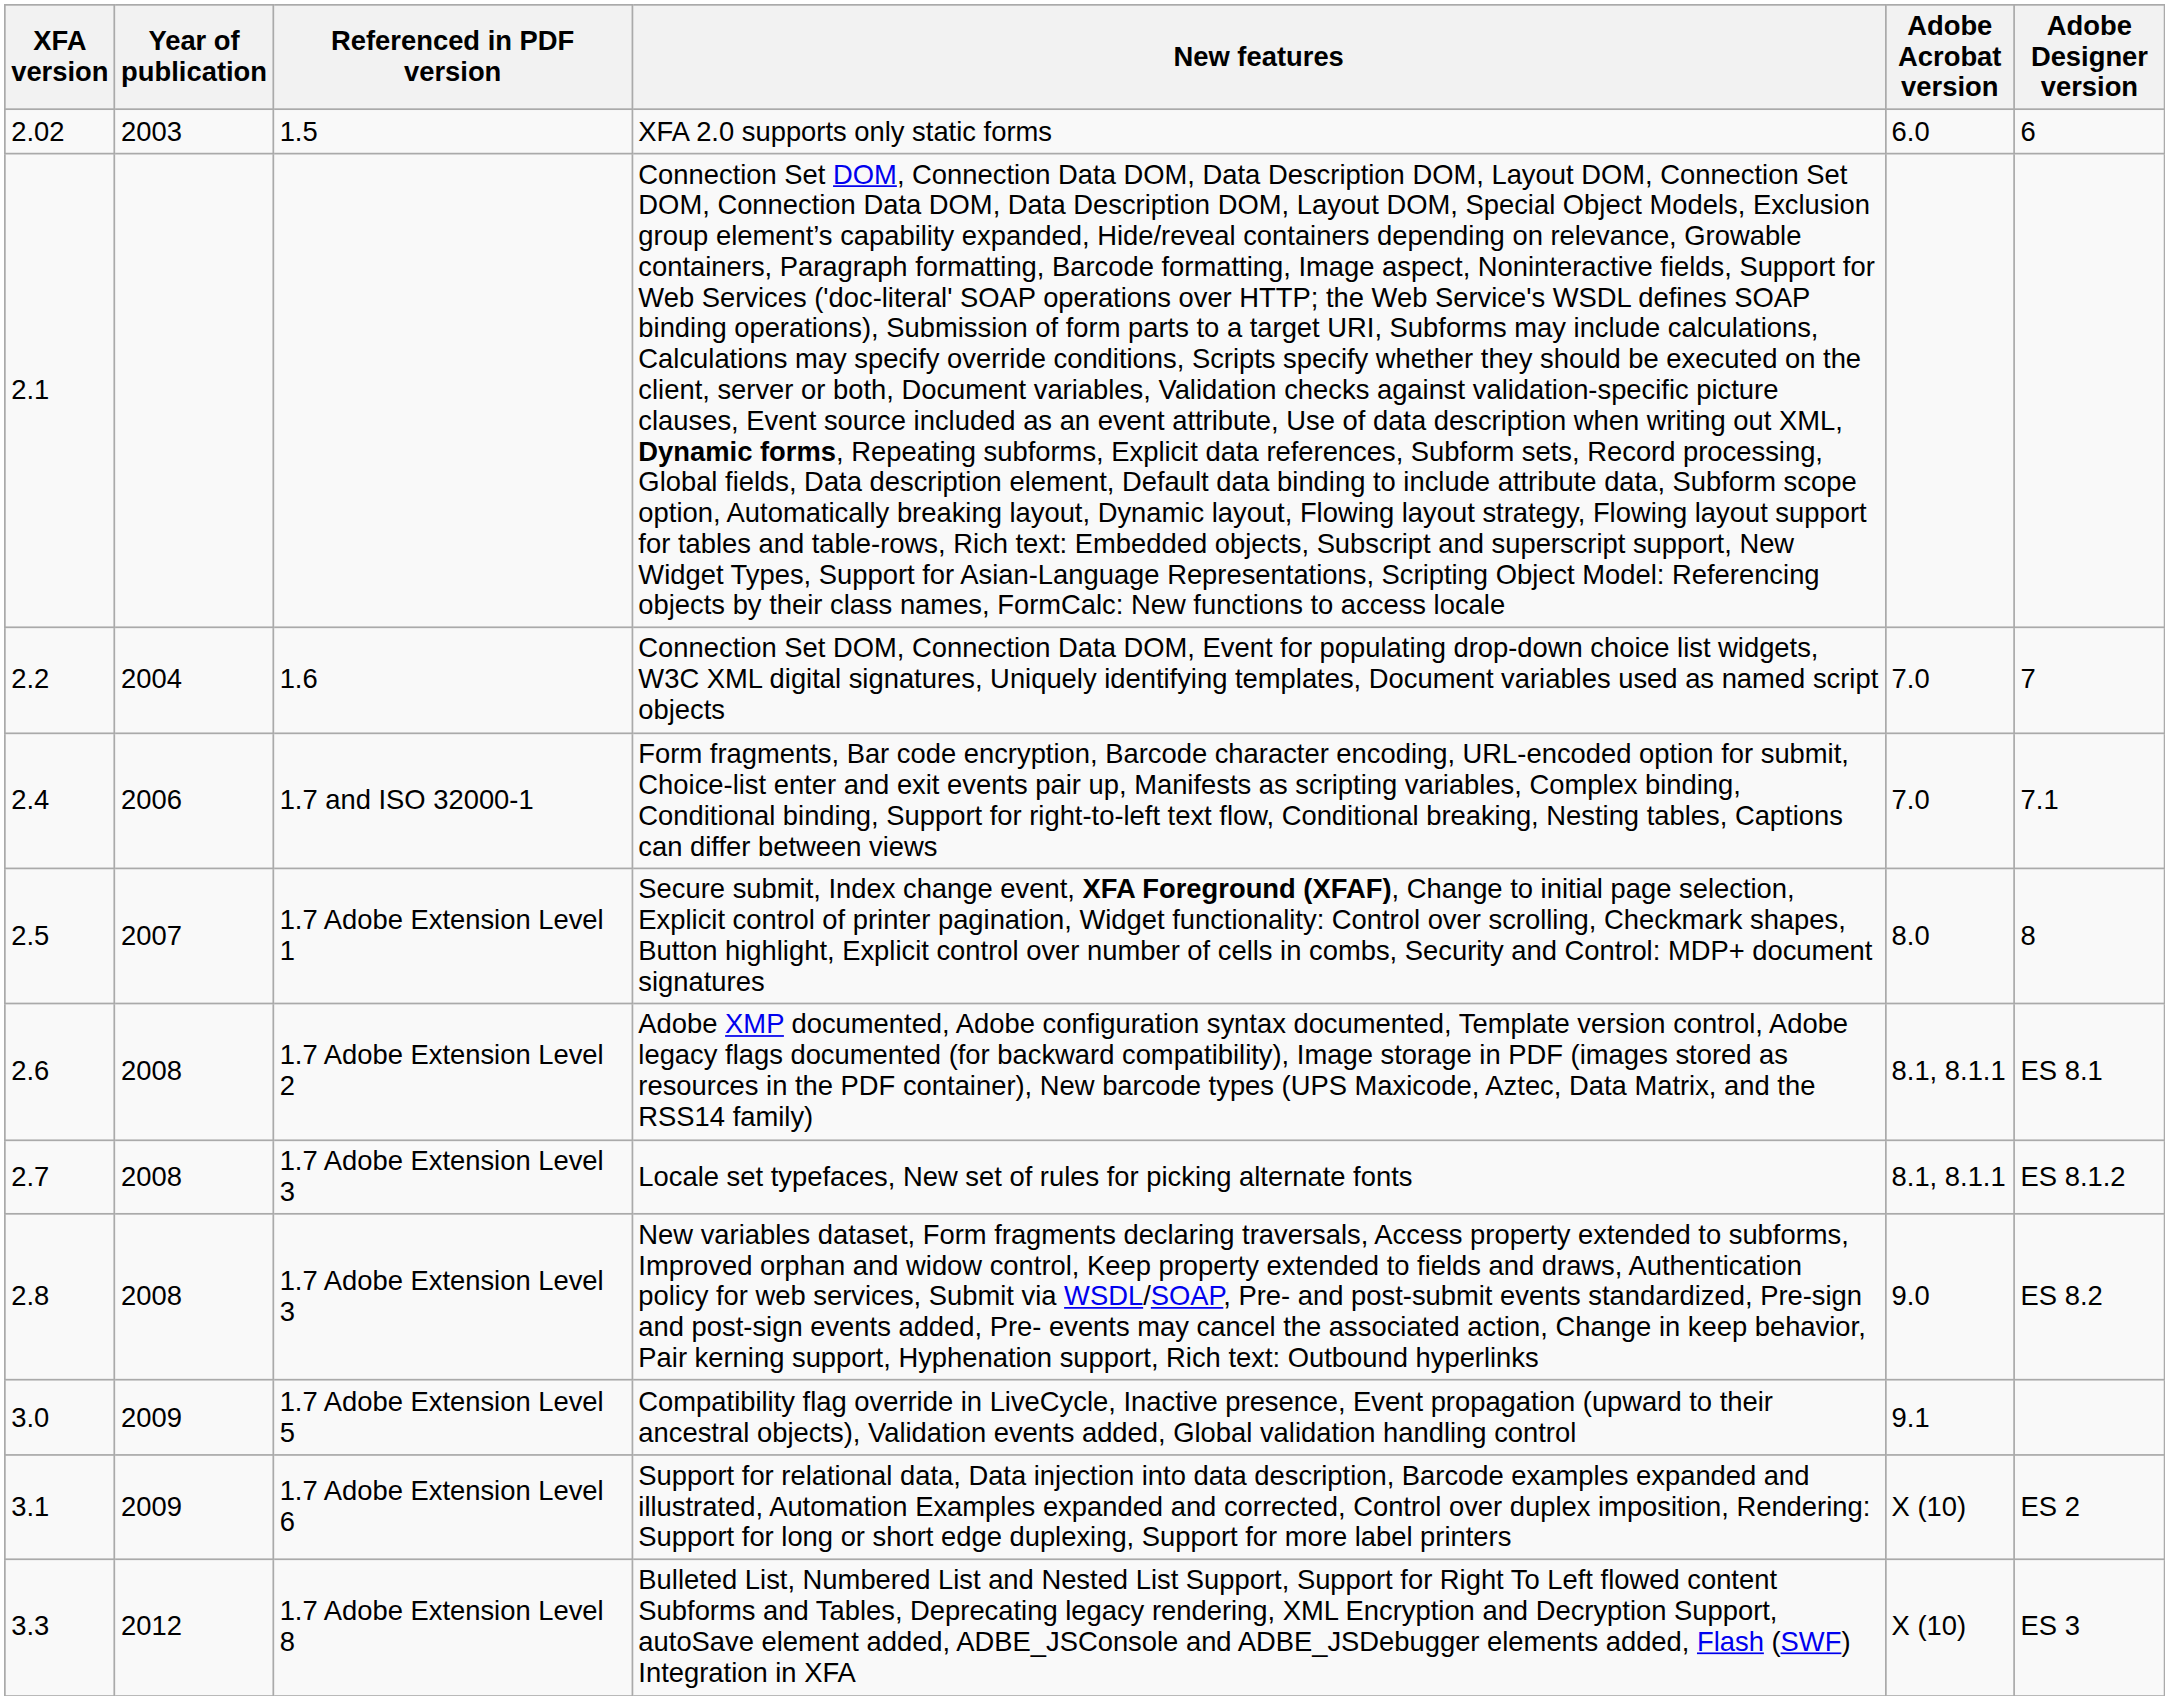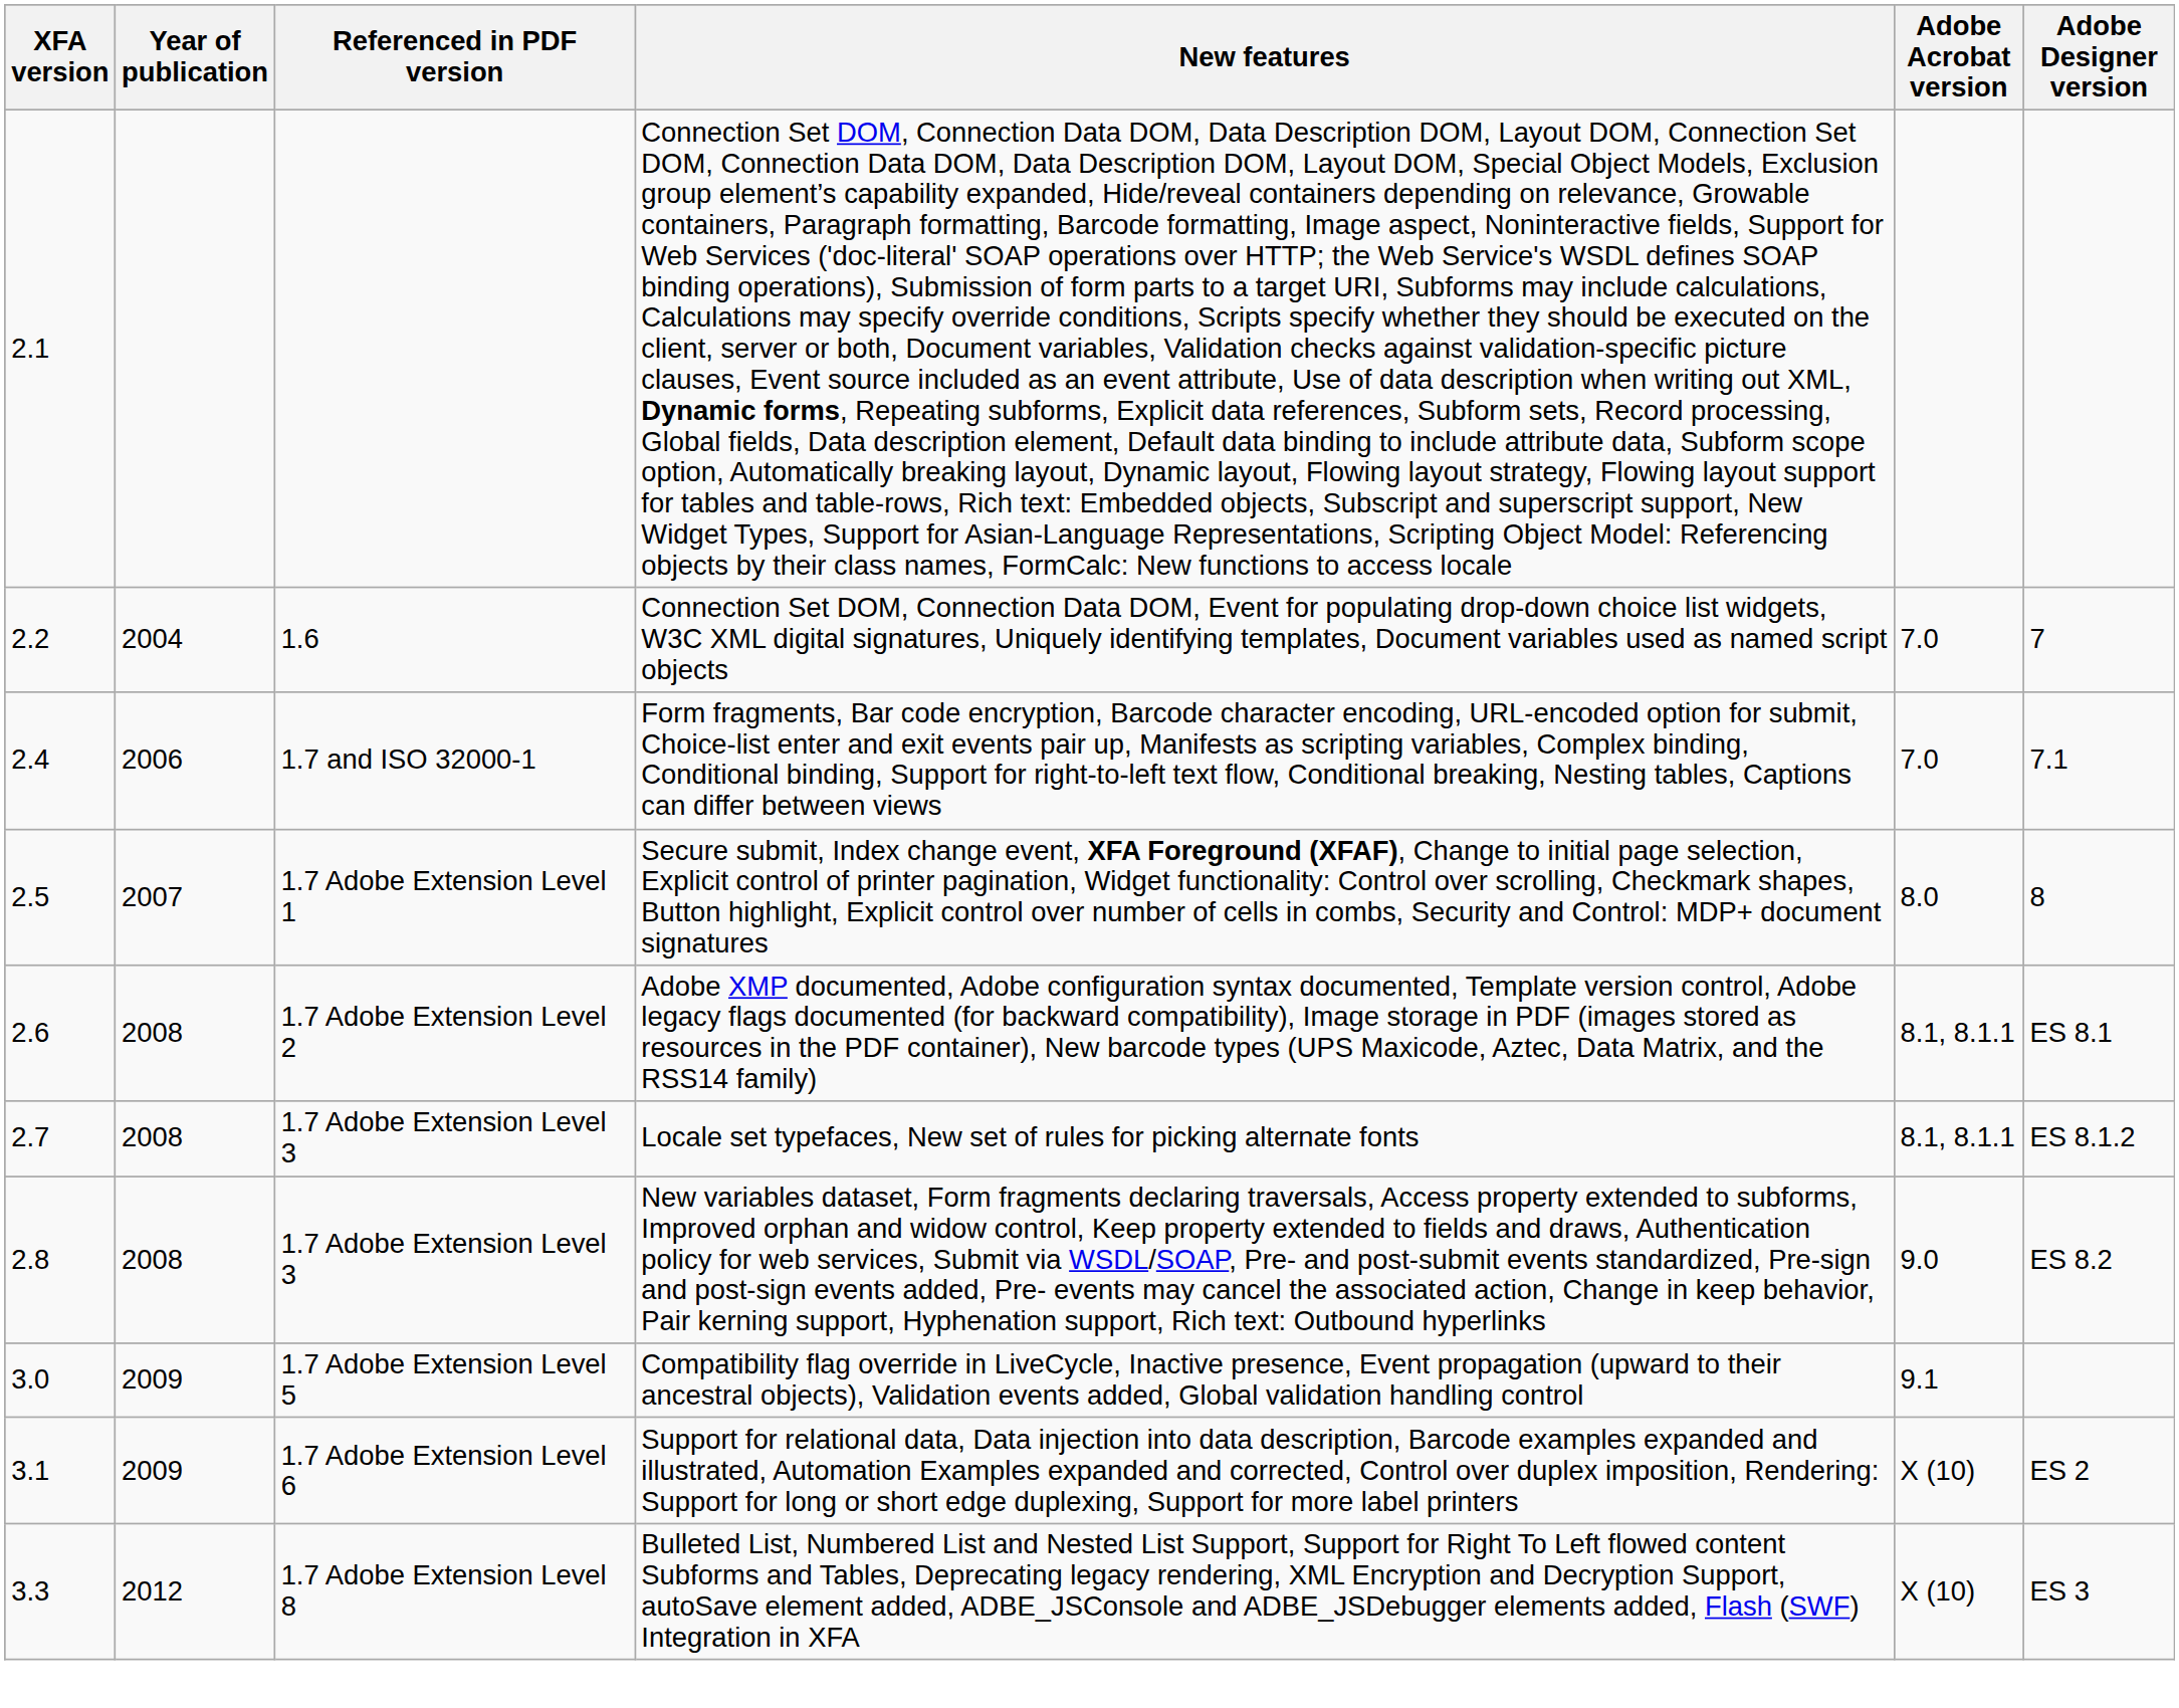- row: 2.02 | 2003 | 1.5 | XFA 2.0 supports only static forms | 6.0 | 6
